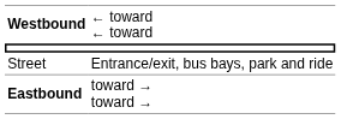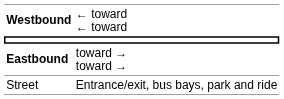rows swapped: Eastbound <-> Street
